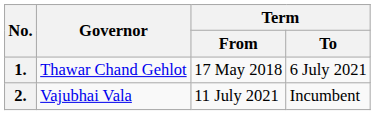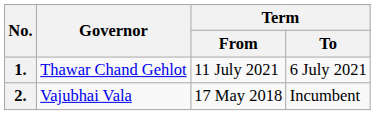1. | Term / From: 17 May 2018 -> 11 July 2021
2. | Term / From: 11 July 2021 -> 17 May 2018
